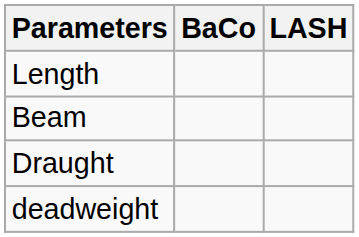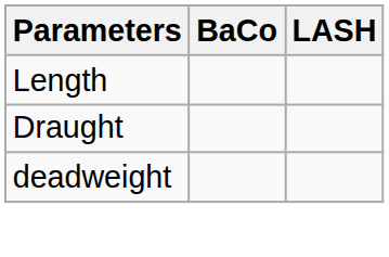- row: Beam
